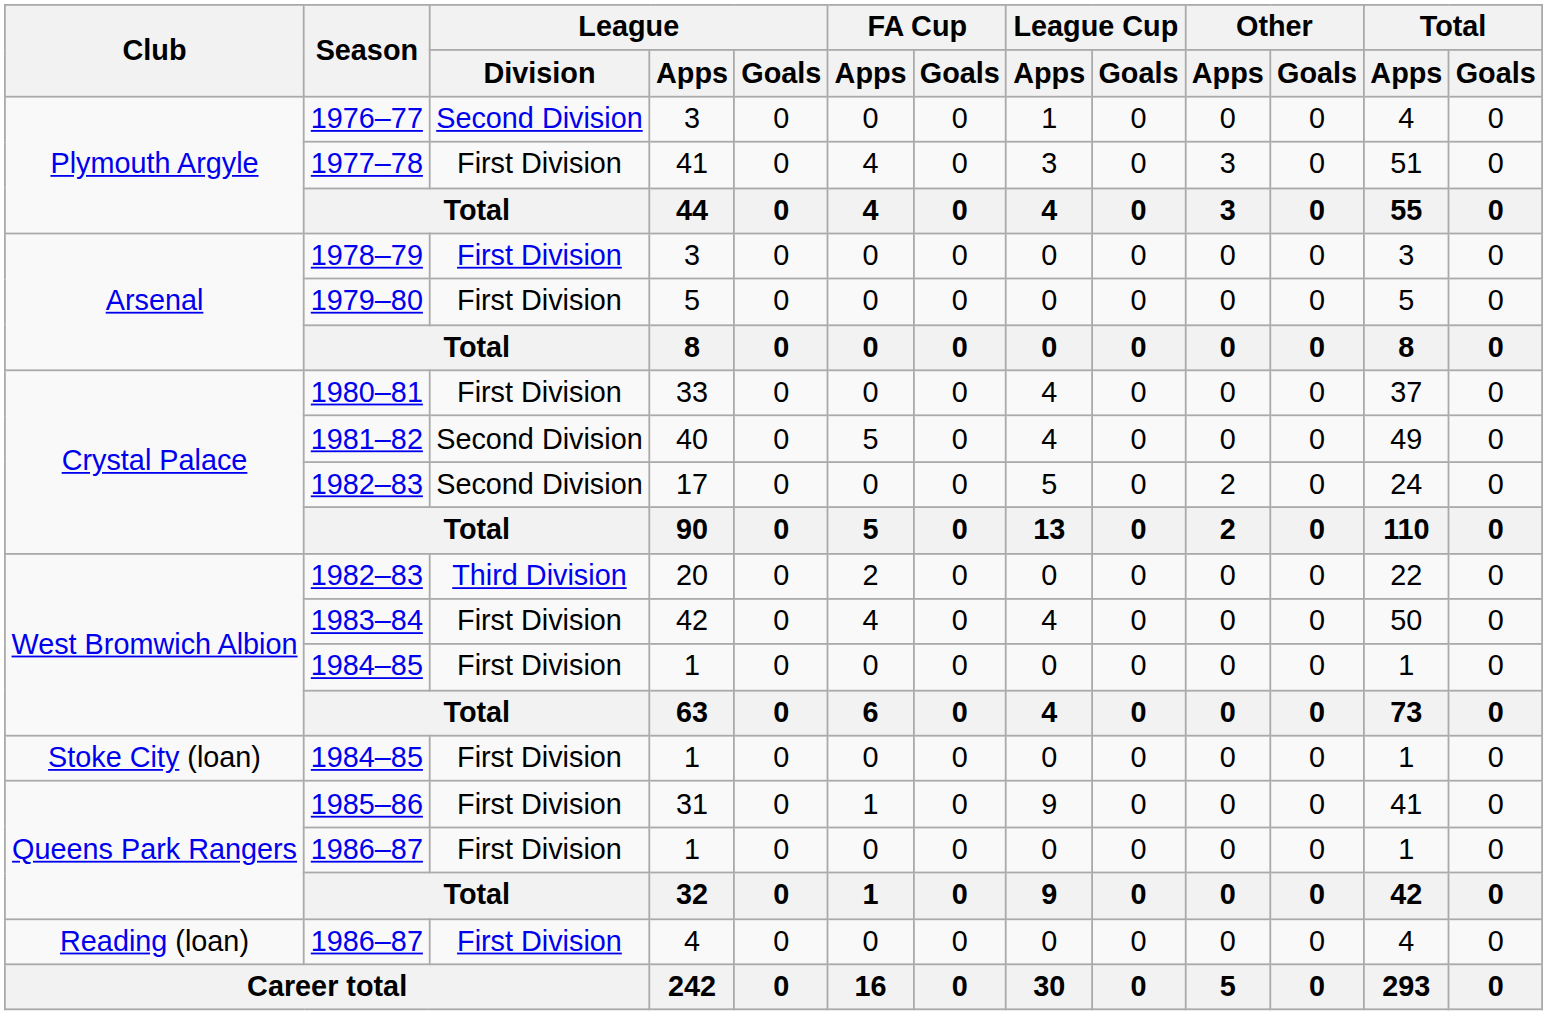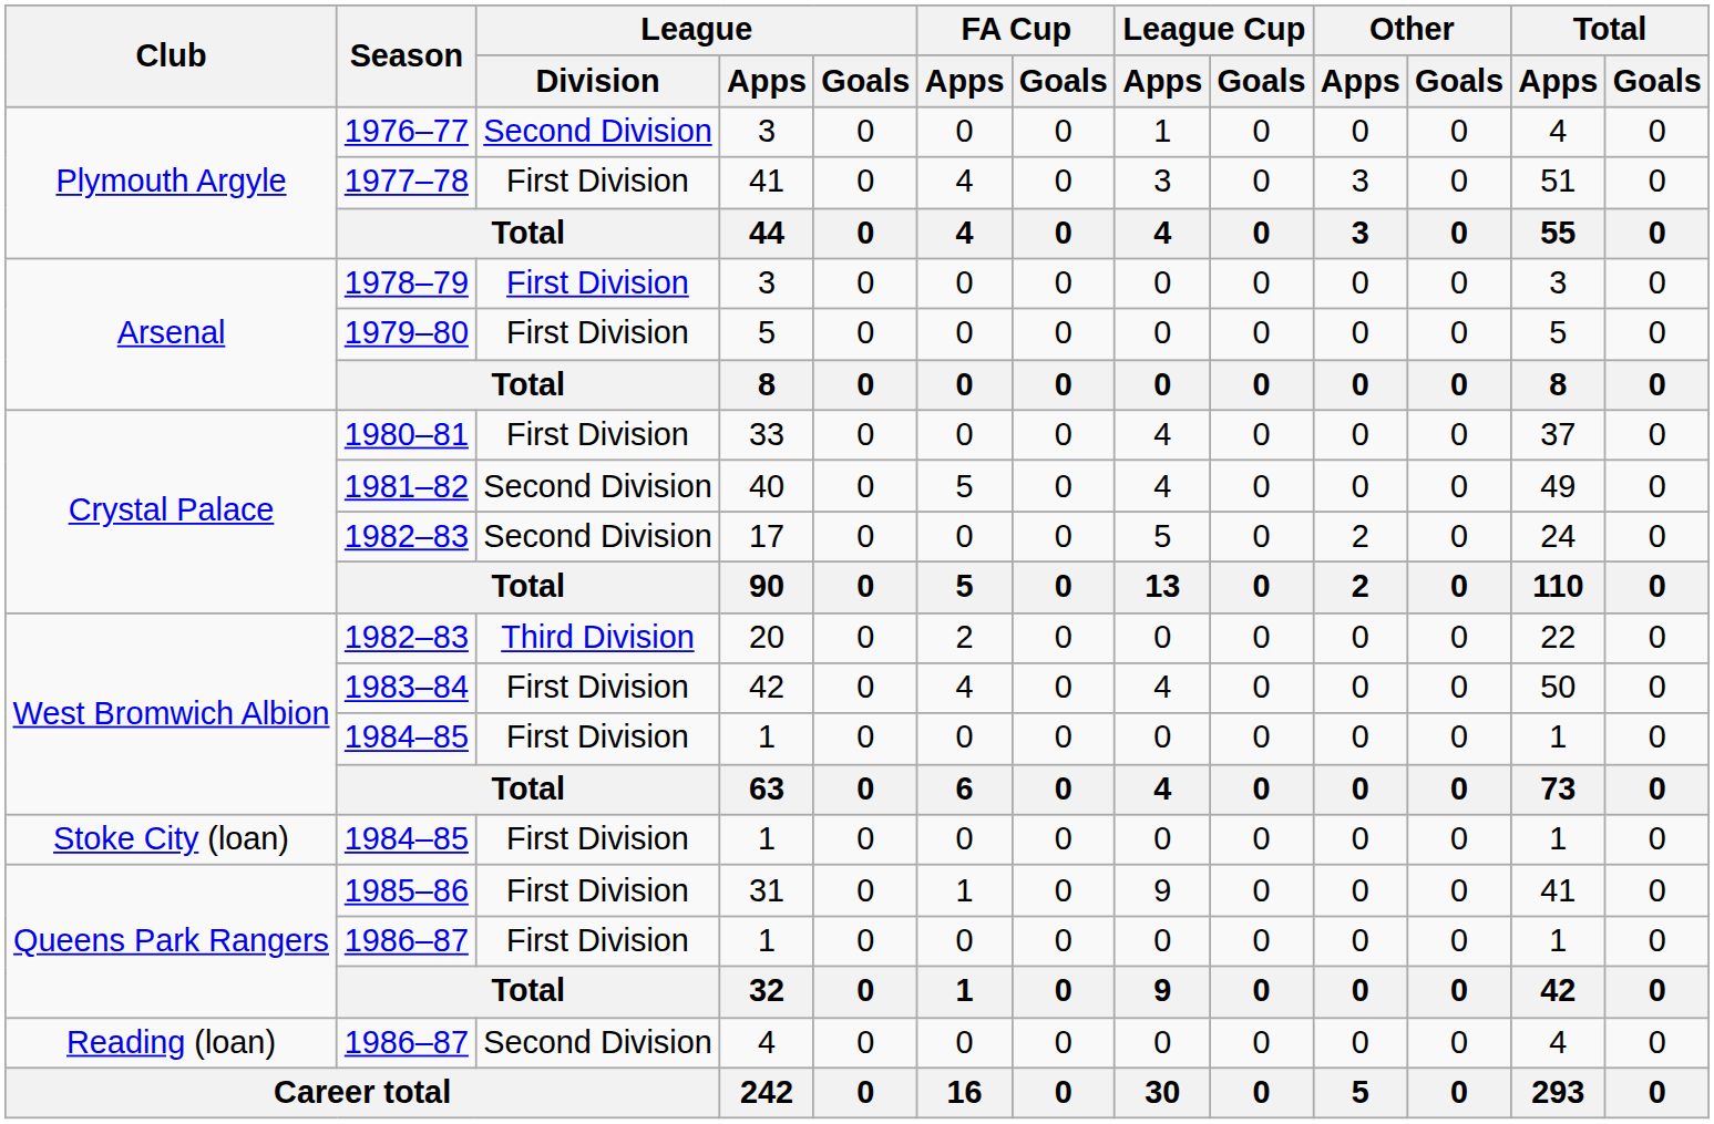Reading (loan) / 1986–87 | League / Division: First Division -> Second Division
